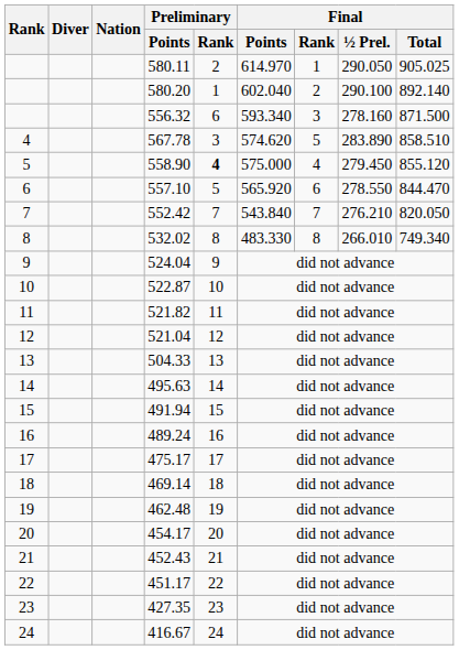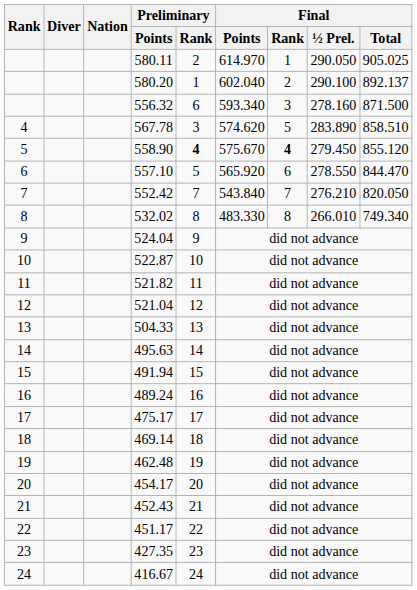580.20 | Final / Total: 892.140 -> 892.137
558.90 | Final / Points: 575.000 -> 575.670
558.90 | Final / Rank: normal -> bold
